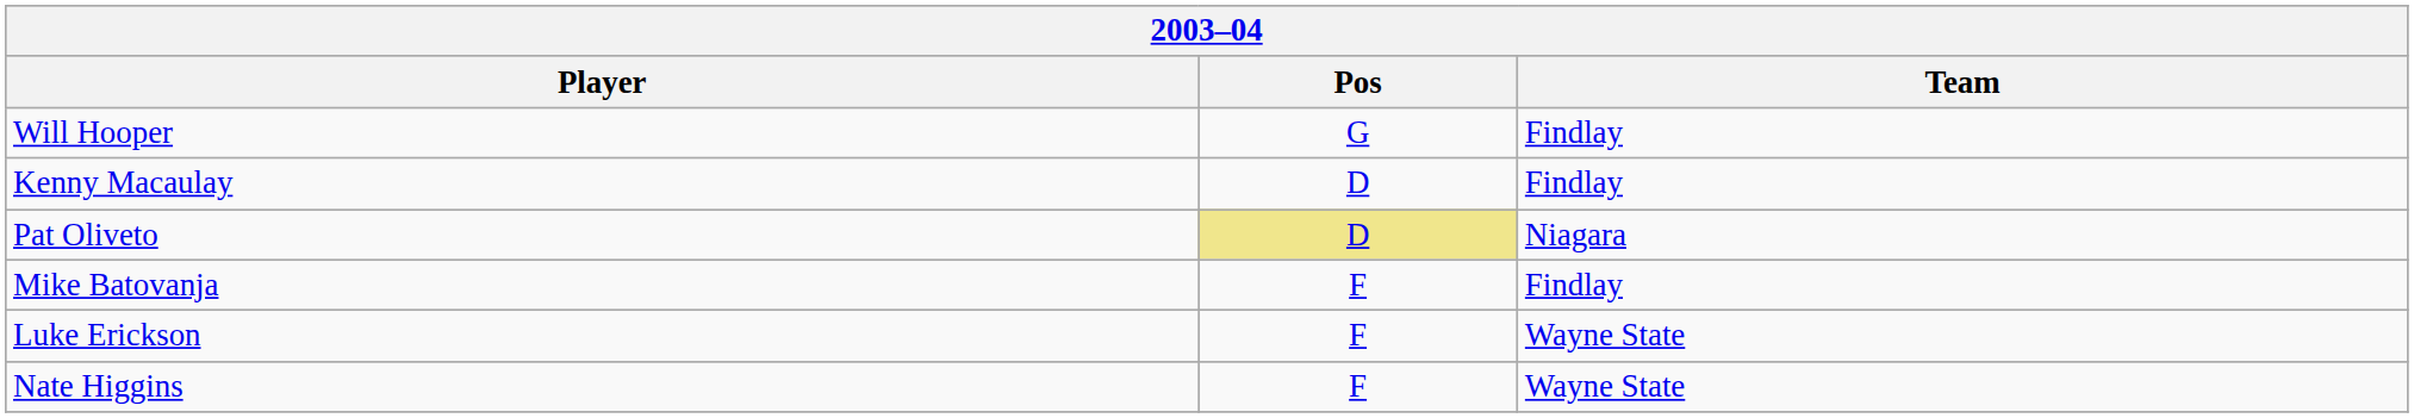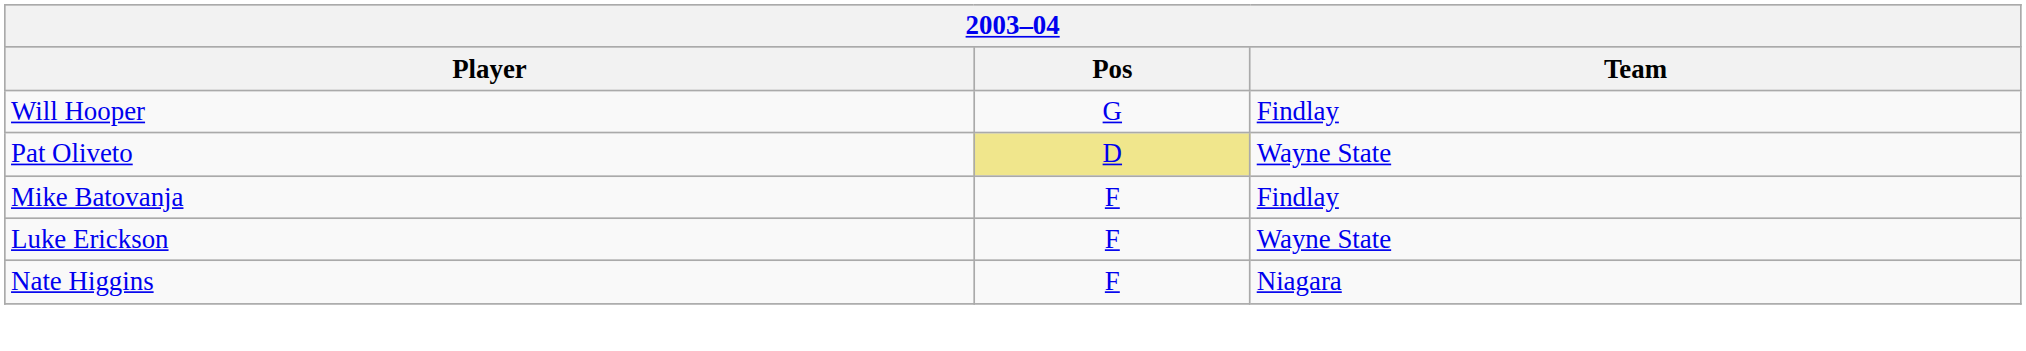- row: Kenny Macaulay | D | Findlay
Pat Oliveto | Team: Niagara -> Wayne State
Nate Higgins | Team: Wayne State -> Niagara
